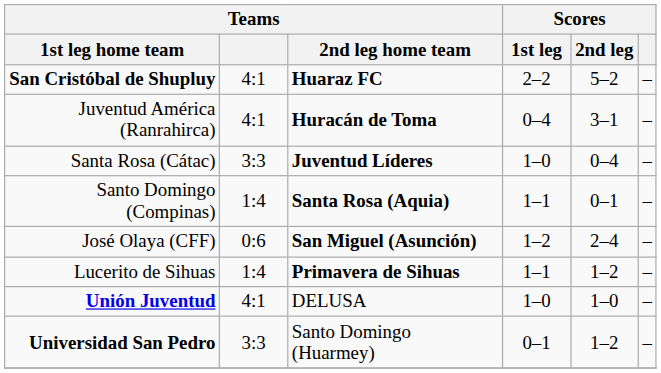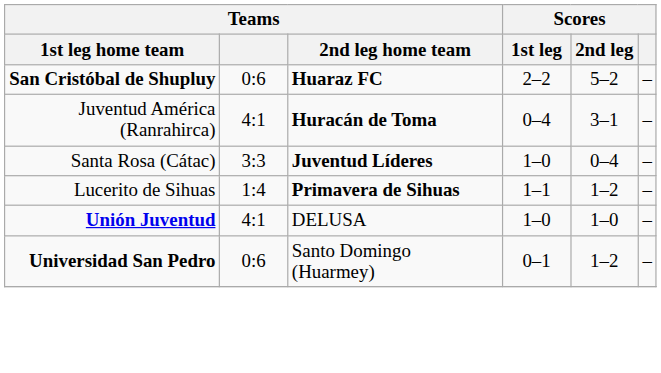San Cristóbal de Shupluy | Teams: 4:1 -> 0:6
- row: Santo Domingo (Compinas) | 1:4 | Santa Rosa (Aquia) | 1–1 | 0–1 | –
- row: José Olaya (CFF) | 0:6 | San Miguel (Asunción) | 1–2 | 2–4 | –
Universidad San Pedro | Teams: 3:3 -> 0:6
